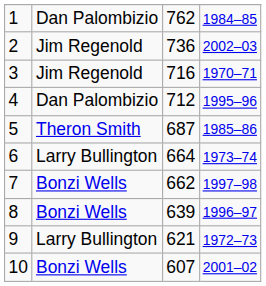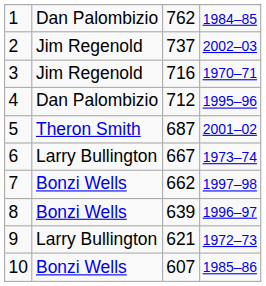2 | column 3: 736 -> 737
5 | column 4: 1985–86 -> 2001–02
6 | column 3: 664 -> 667
10 | column 4: 2001–02 -> 1985–86
